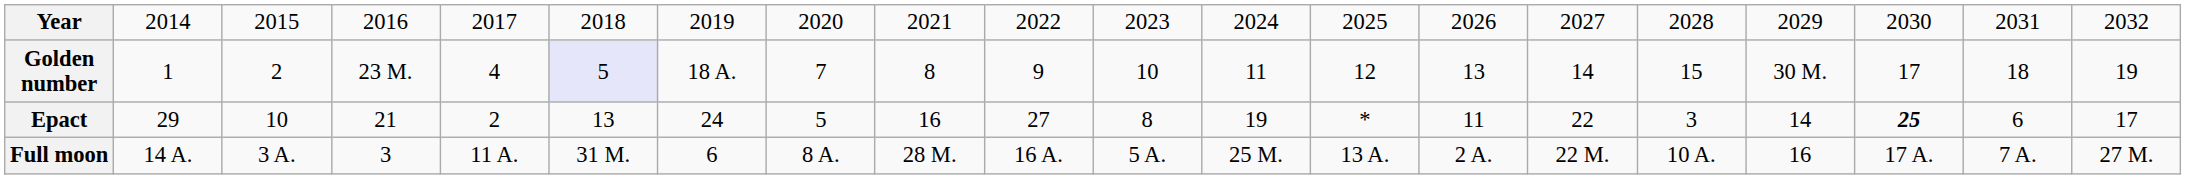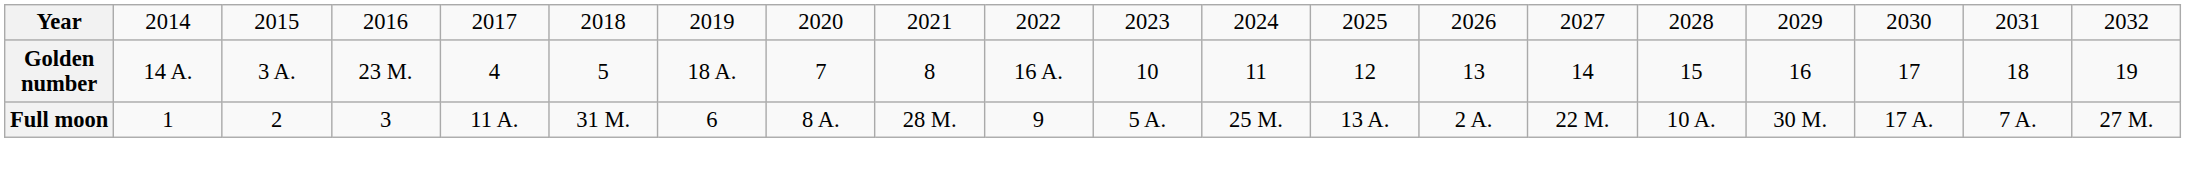Golden number | column 2: 1 -> 14 A.
Golden number | column 3: 2 -> 3 A.
Golden number | column 6: lavender background -> no background
Golden number | column 10: 9 -> 16 A.
Golden number | column 17: 30 M. -> 16
- row: Epact | 29 | 10 | 21 | 2 | 13 | 24 | 5 | 16 | 27 | 8 | 19 | * | 11 | 22 | 3 | 14 | 25 | 6 | 17
Full moon | column 2: 14 A. -> 1
Full moon | column 3: 3 A. -> 2
Full moon | column 10: 16 A. -> 9
Full moon | column 17: 16 -> 30 M.
